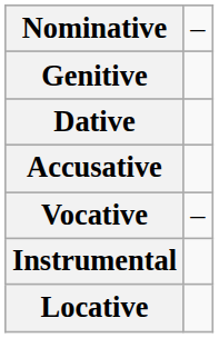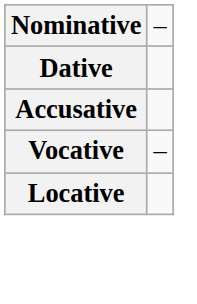- row: Genitive
- row: Instrumental
